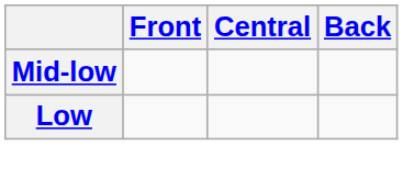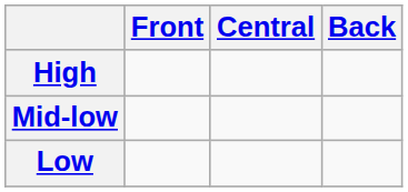+ row: High
